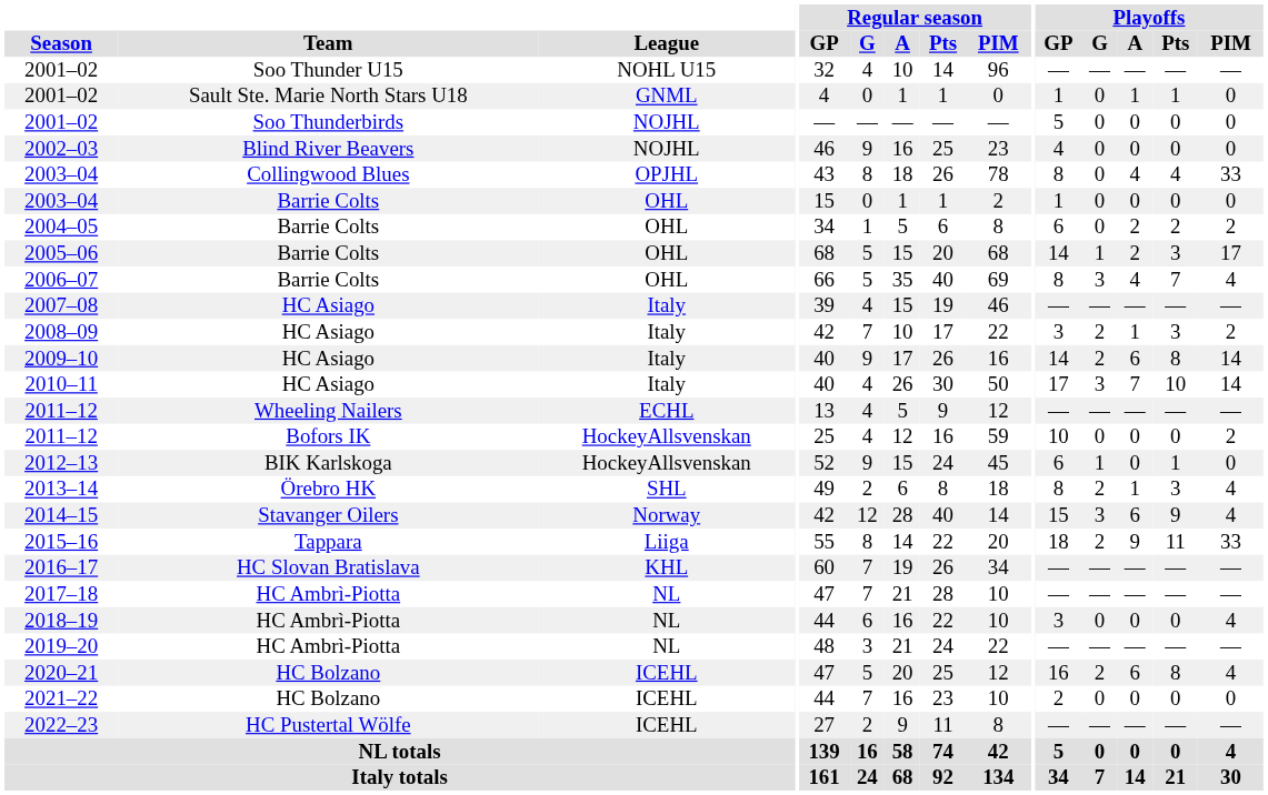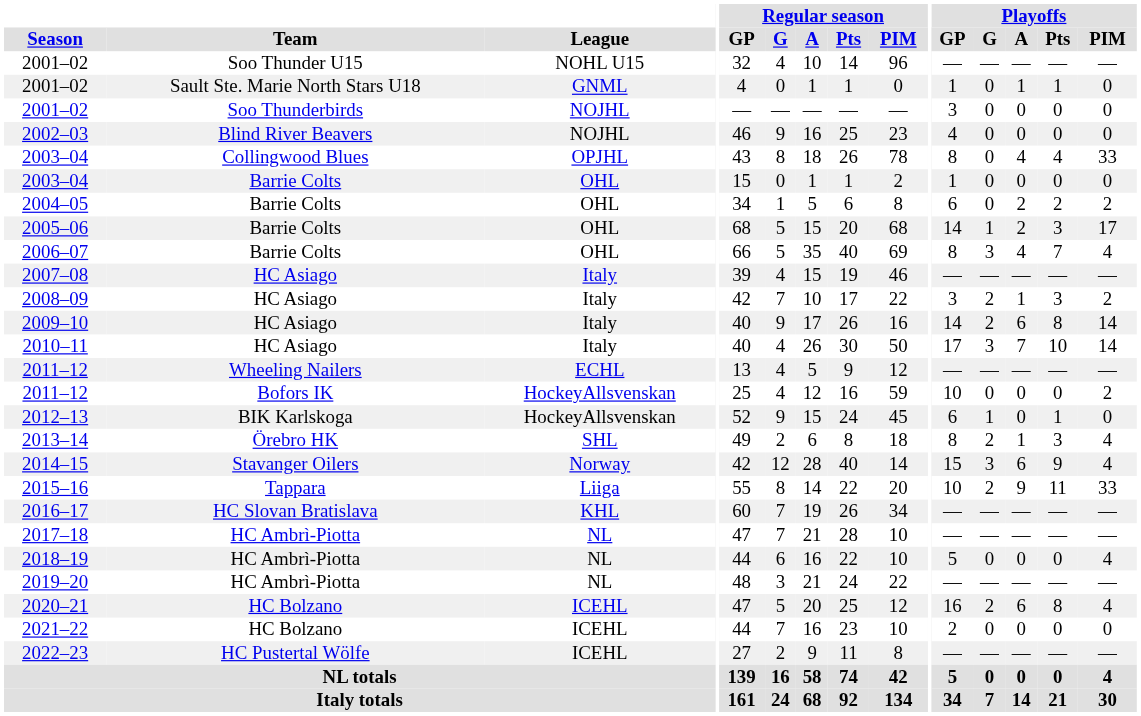2001–02 / Soo Thunderbirds | Playoffs / GP: 5 -> 3
2015–16 | Playoffs / GP: 18 -> 10
2018–19 | Playoffs / GP: 3 -> 5
